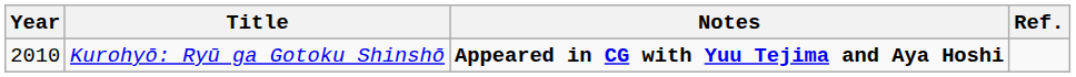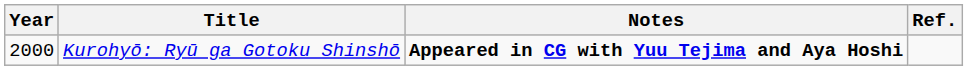Kurohyō: Ryū ga Gotoku Shinshō | Year: 2010 -> 2000
